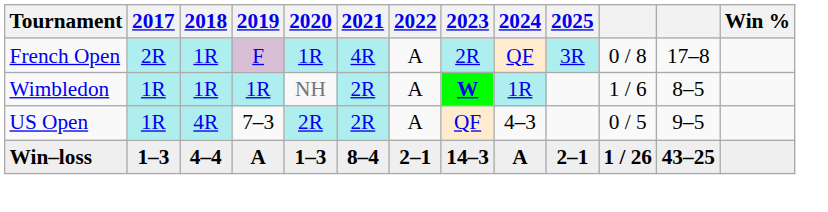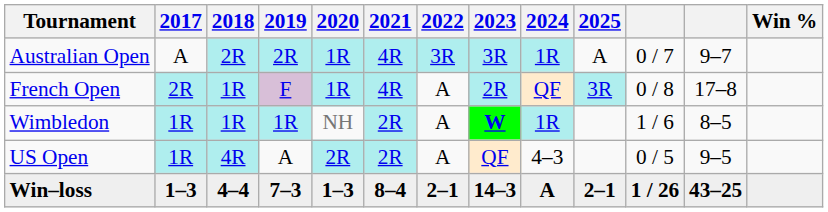+ row: Australian Open | A | 2R | 2R | 1R | 4R | 3R | 3R | 1R | A | 0 / 7 | 9–7
US Open | 2019: 7–3 -> A
Win–loss | 2019: A -> 7–3
